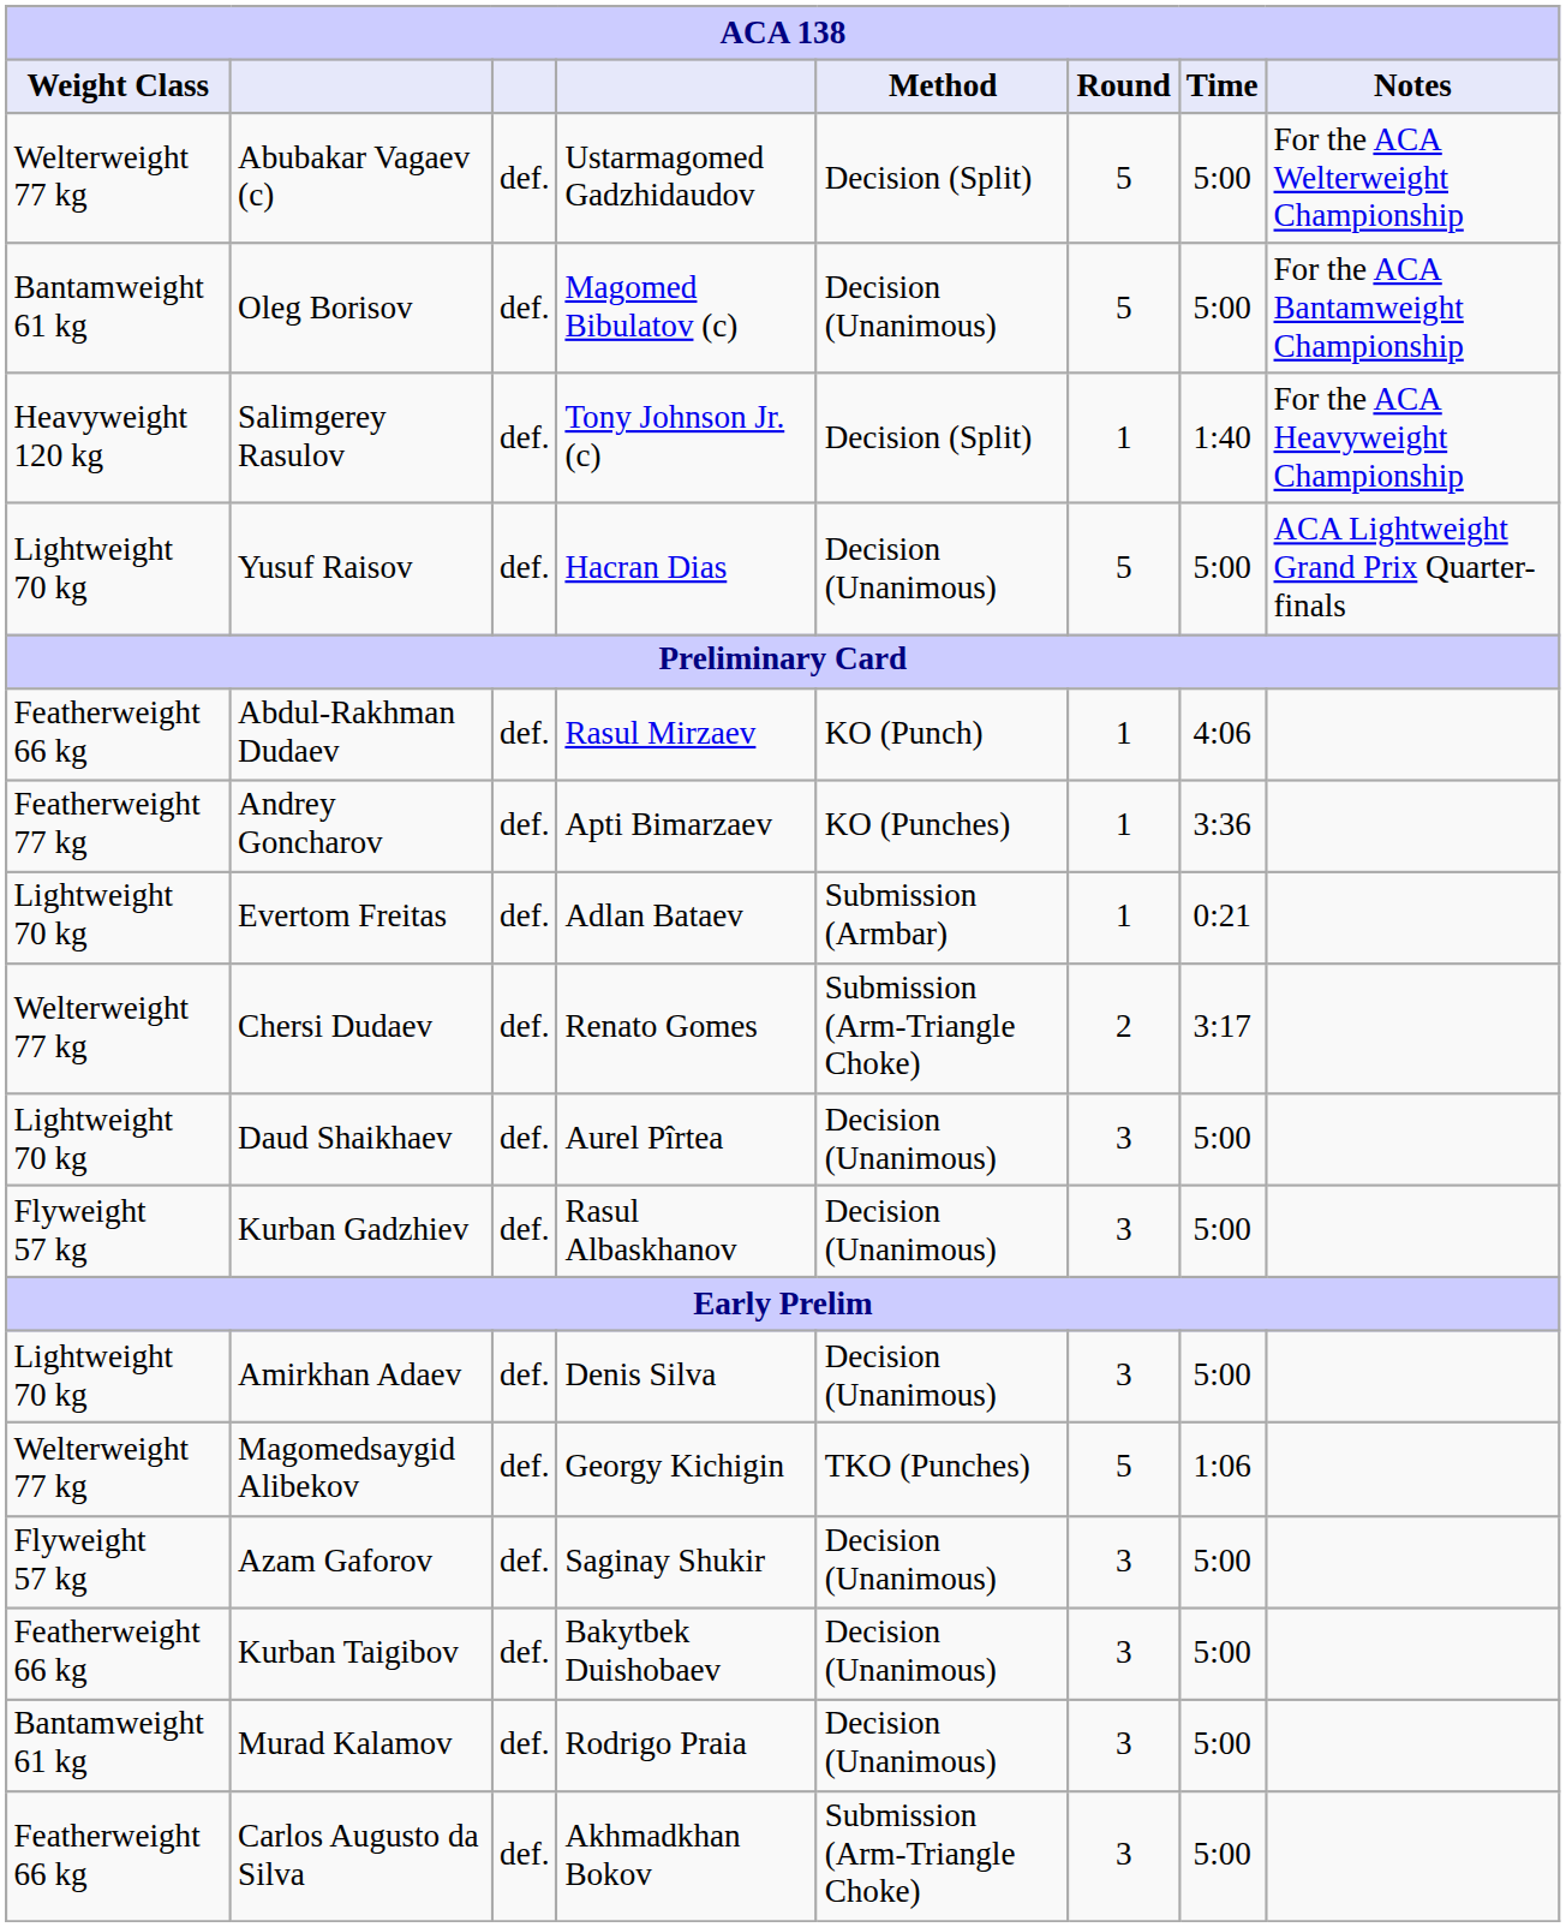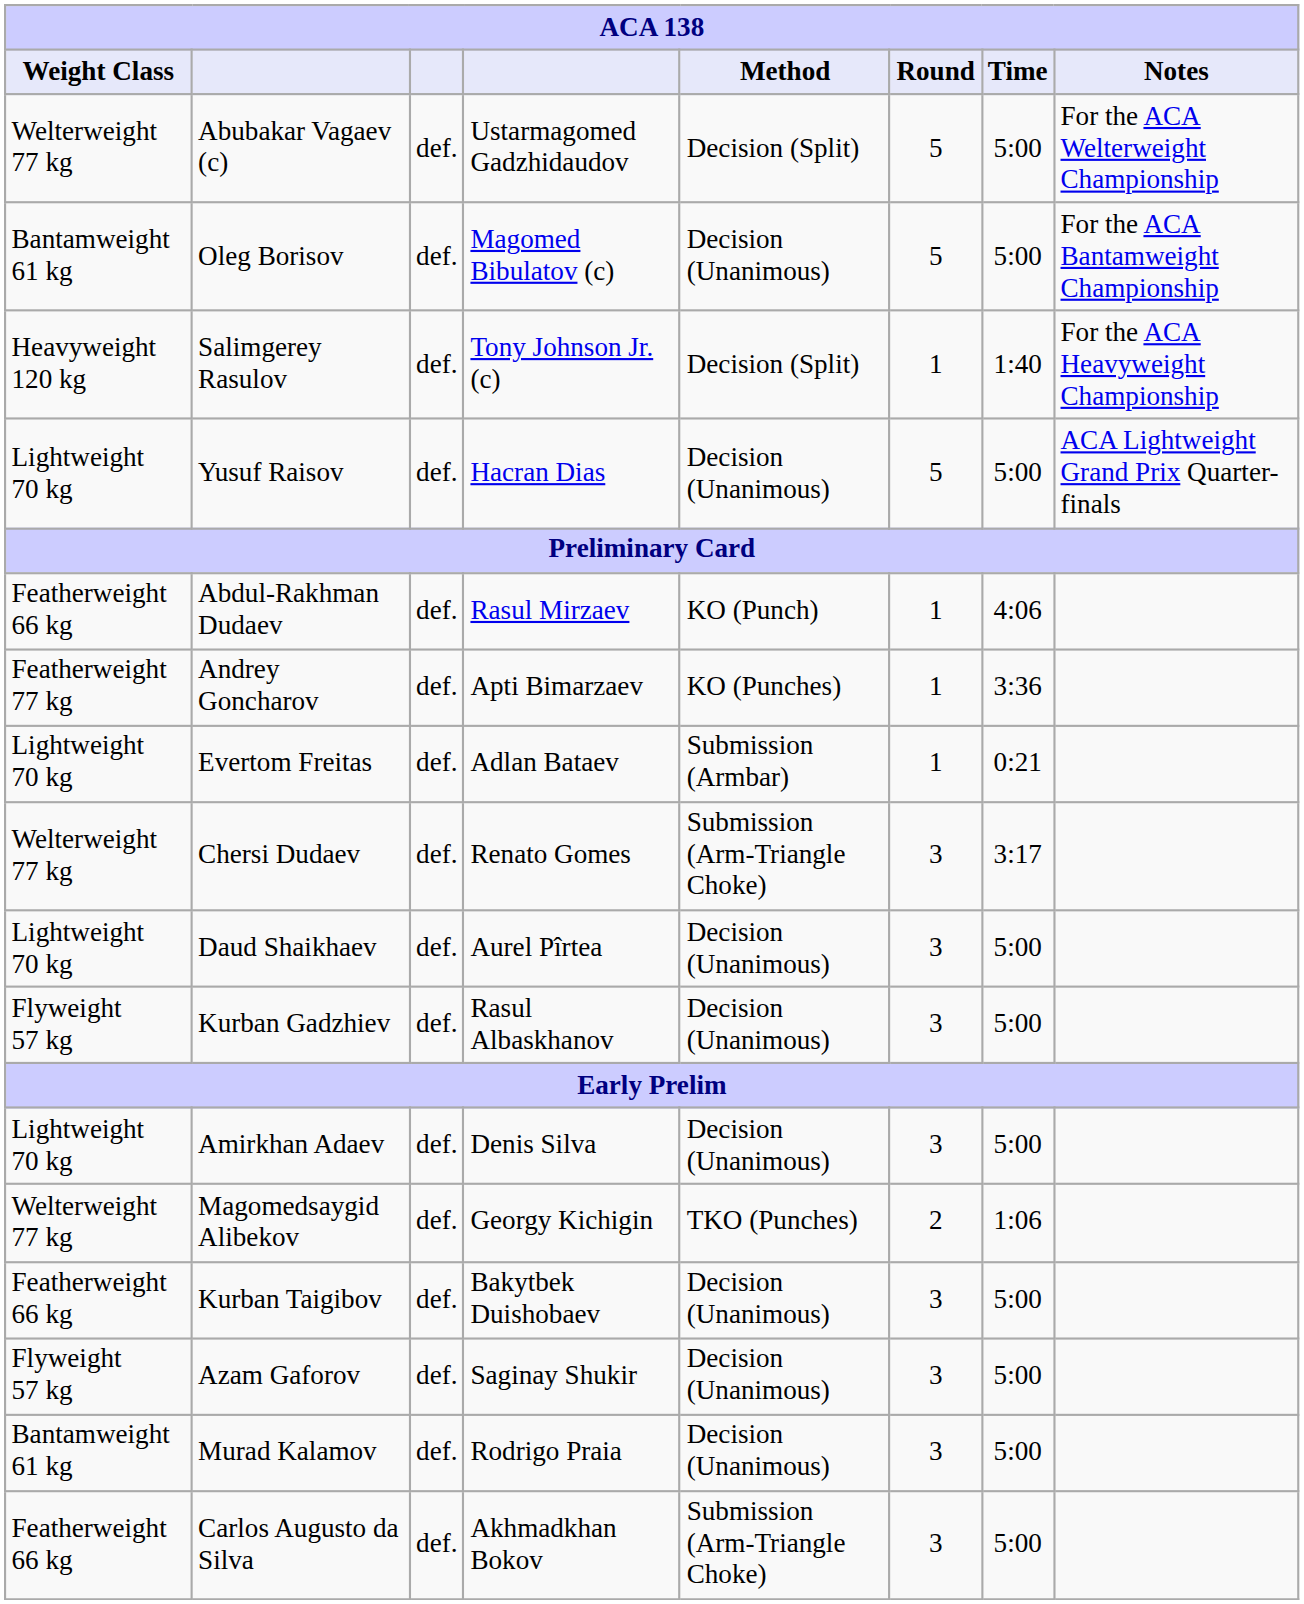Chersi Dudaev | Round: 2 -> 3
Magomedsaygid Alibekov | Round: 5 -> 2
rows swapped: Azam Gaforov <-> Kurban Taigibov
